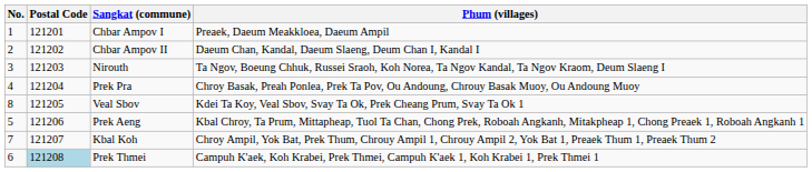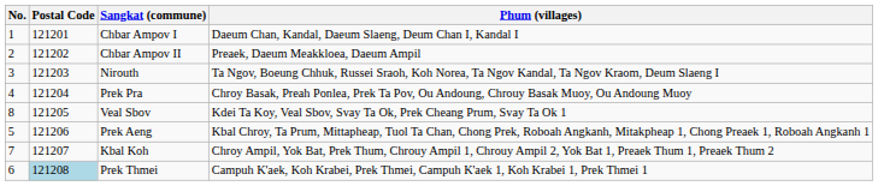Chbar Ampov I | Phum (villages): Preaek, Daeum Meakkloea, Daeum Ampil -> Daeum Chan, Kandal, Daeum Slaeng, Deum Chan I, Kandal I
Chbar Ampov II | Phum (villages): Daeum Chan, Kandal, Daeum Slaeng, Deum Chan I, Kandal I -> Preaek, Daeum Meakkloea, Daeum Ampil
